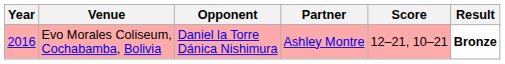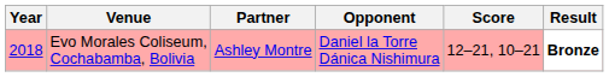columns swapped: Partner <-> Opponent
Evo Morales Coliseum, Cochabamba, Bolivia | Year: 2016 -> 2018
